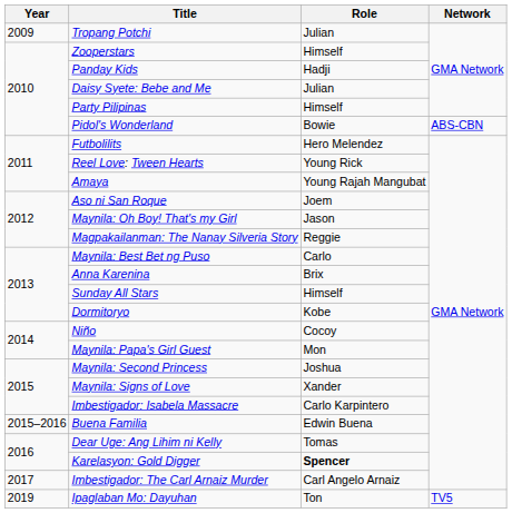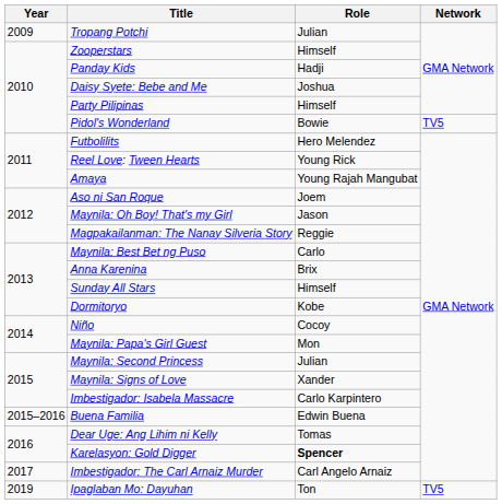Daisy Syete: Bebe and Me | Role: Julian -> Joshua
Pidol's Wonderland | Network: ABS-CBN -> TV5
Maynila: Second Princess | Role: Joshua -> Julian
